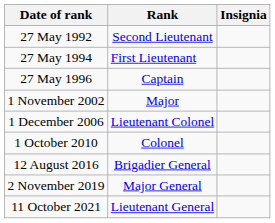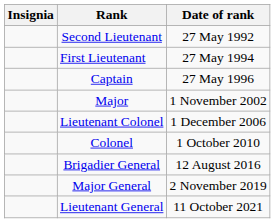columns swapped: Insignia <-> Date of rank
